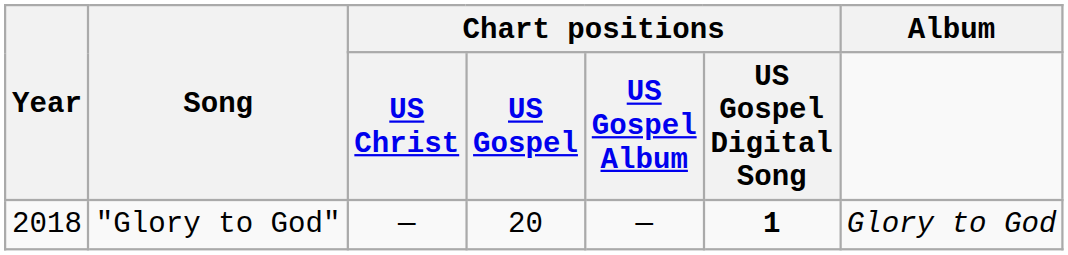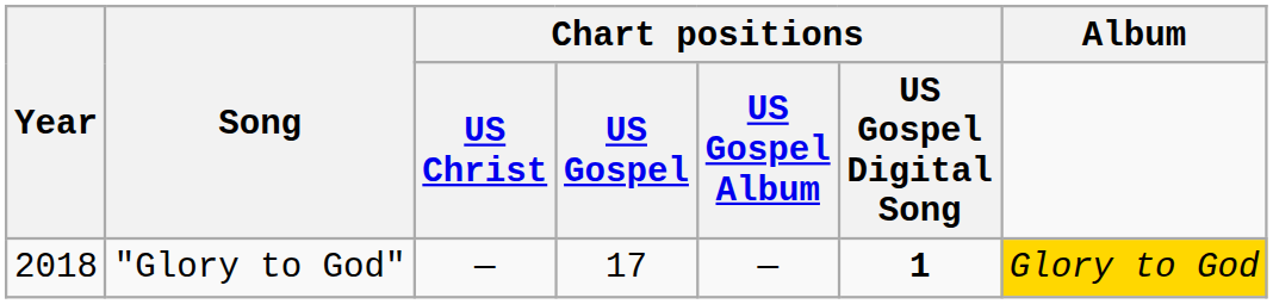"Glory to God" | Chart positions / US Gospel: 20 -> 17
"Glory to God" | Album: no background -> gold background
